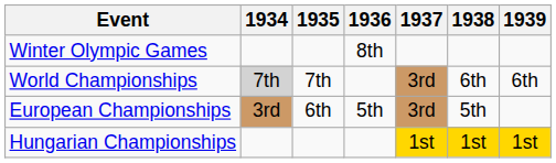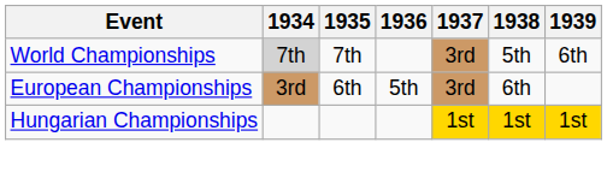- row: Winter Olympic Games | 8th
World Championships | 1938: 6th -> 5th
European Championships | 1938: 5th -> 6th
